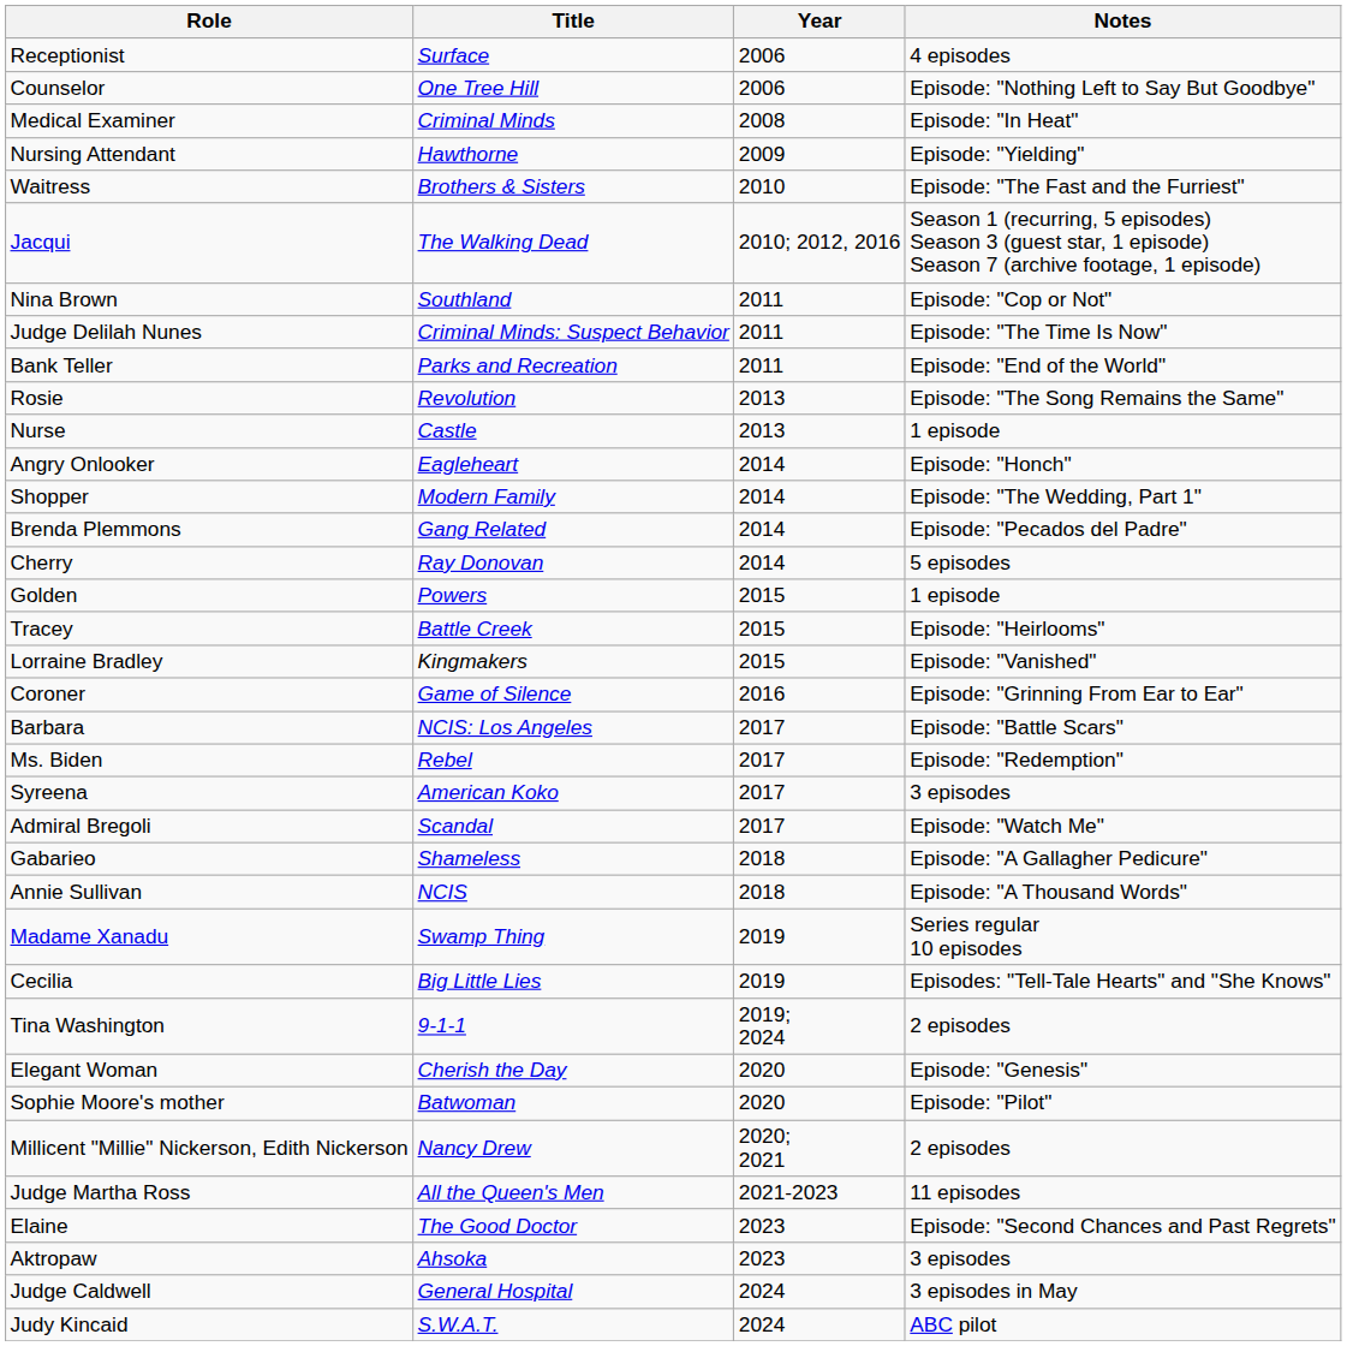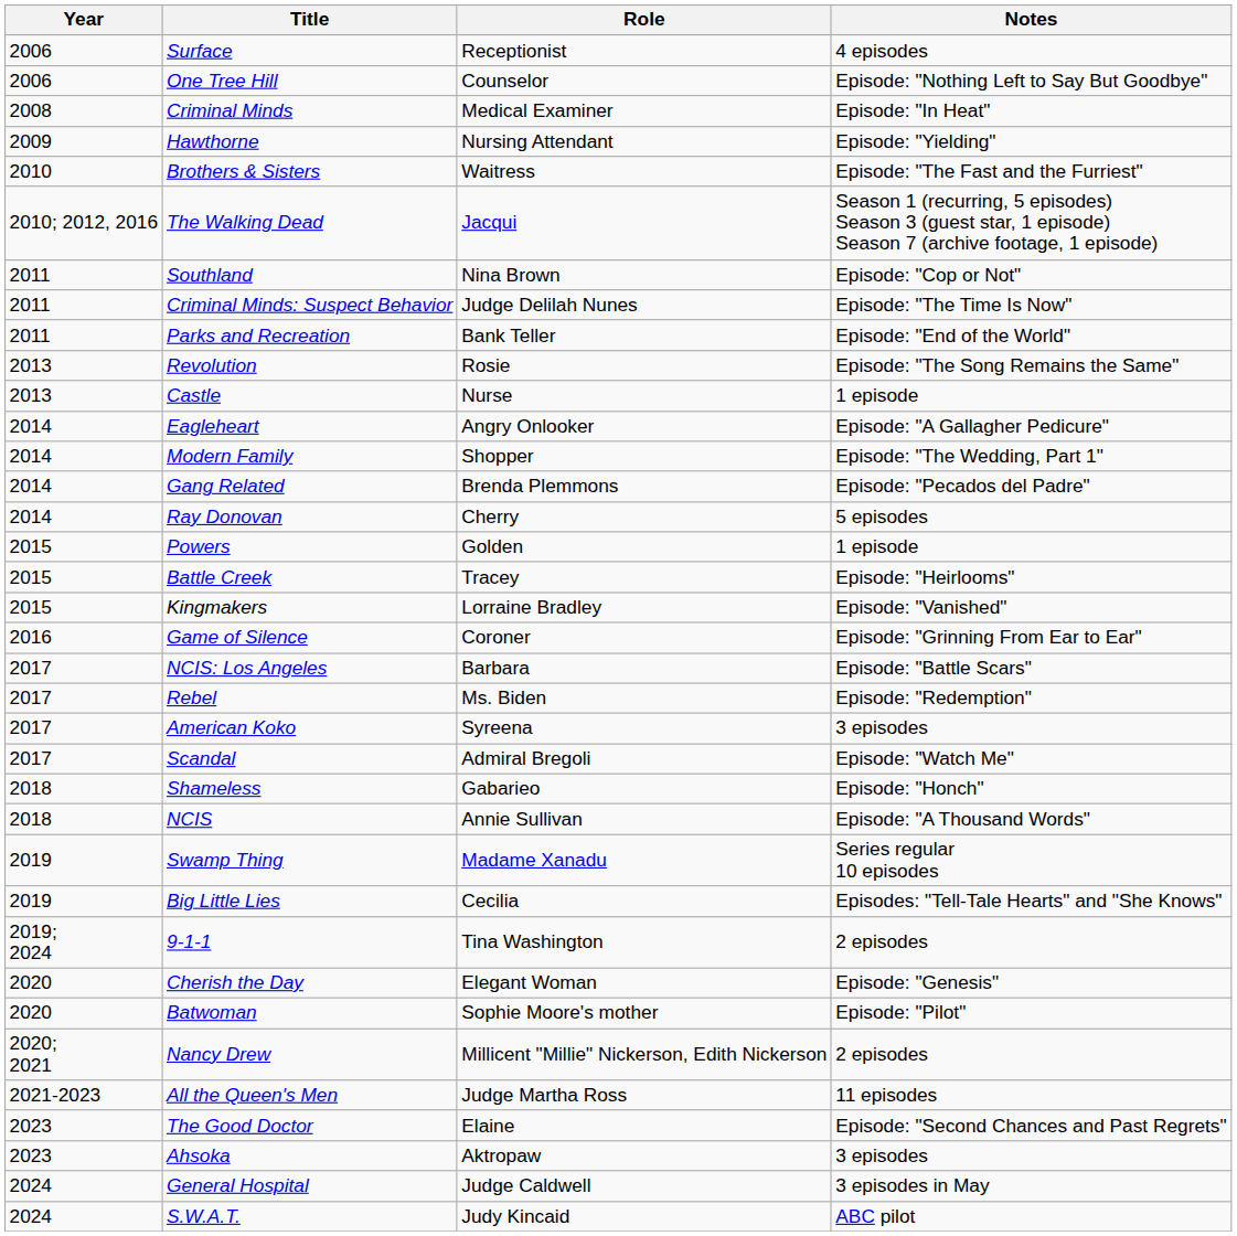columns swapped: Year <-> Role
Eagleheart | Notes: Episode: "Honch" -> Episode: "A Gallagher Pedicure"
Shameless | Notes: Episode: "A Gallagher Pedicure" -> Episode: "Honch"
